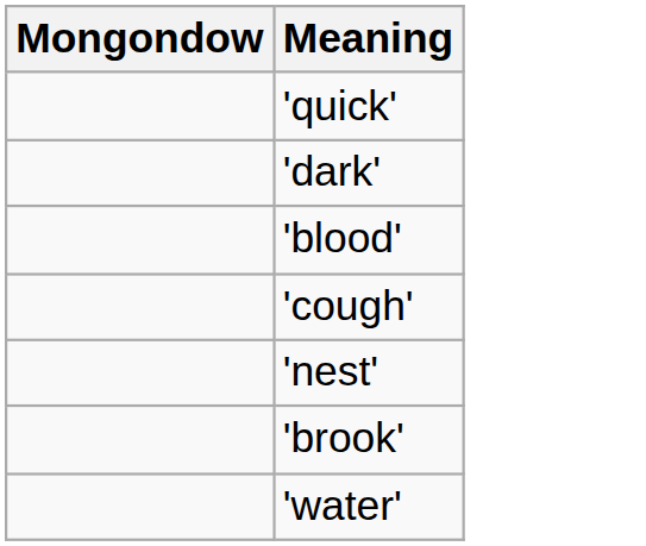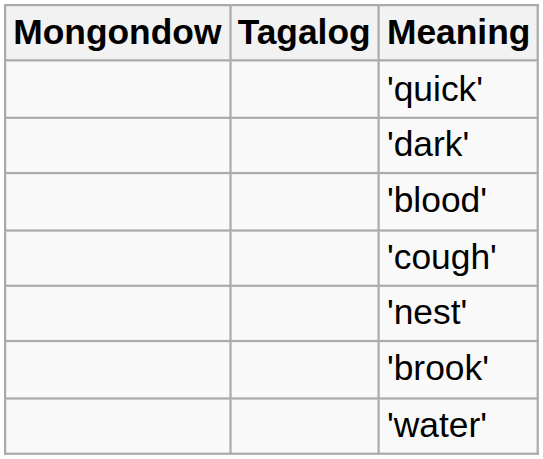+ column: Tagalog
